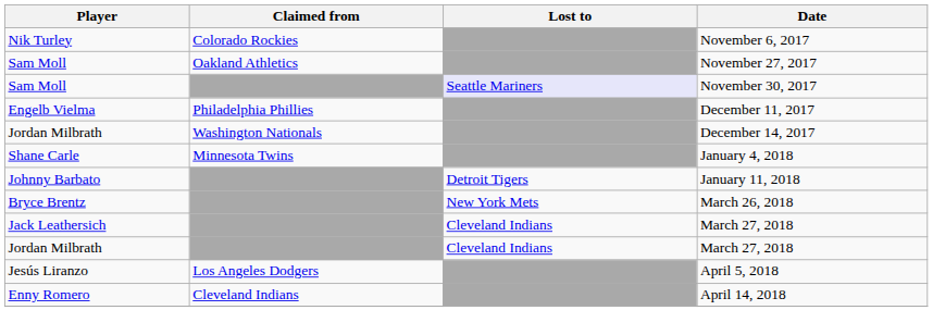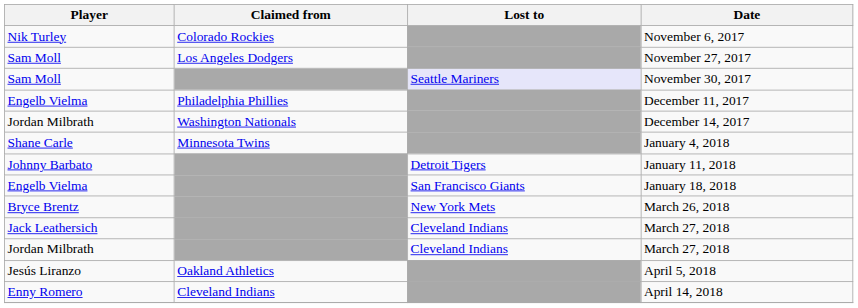November 27, 2017 | Claimed from: Oakland Athletics -> Los Angeles Dodgers
+ row: Engelb Vielma | San Francisco Giants | January 18, 2018
April 5, 2018 | Claimed from: Los Angeles Dodgers -> Oakland Athletics
